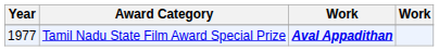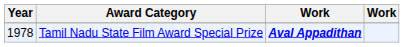Tamil Nadu State Film Award Special Prize | Year: 1977 -> 1978
